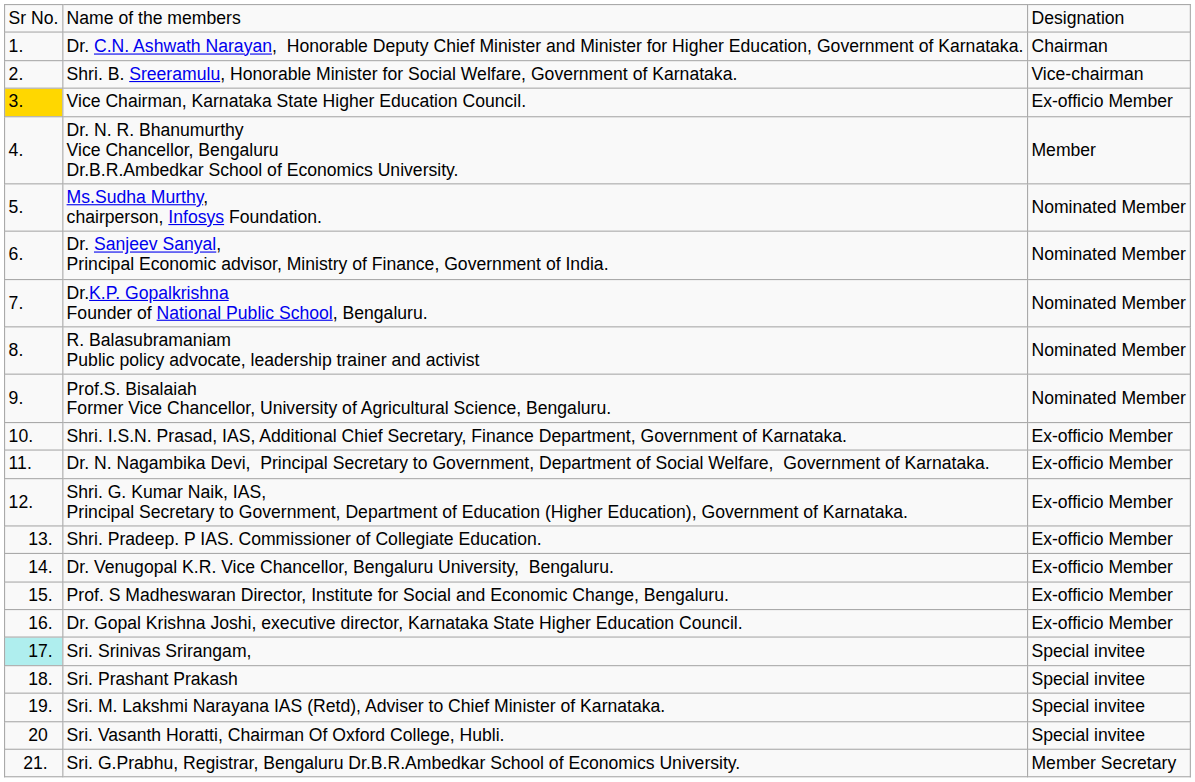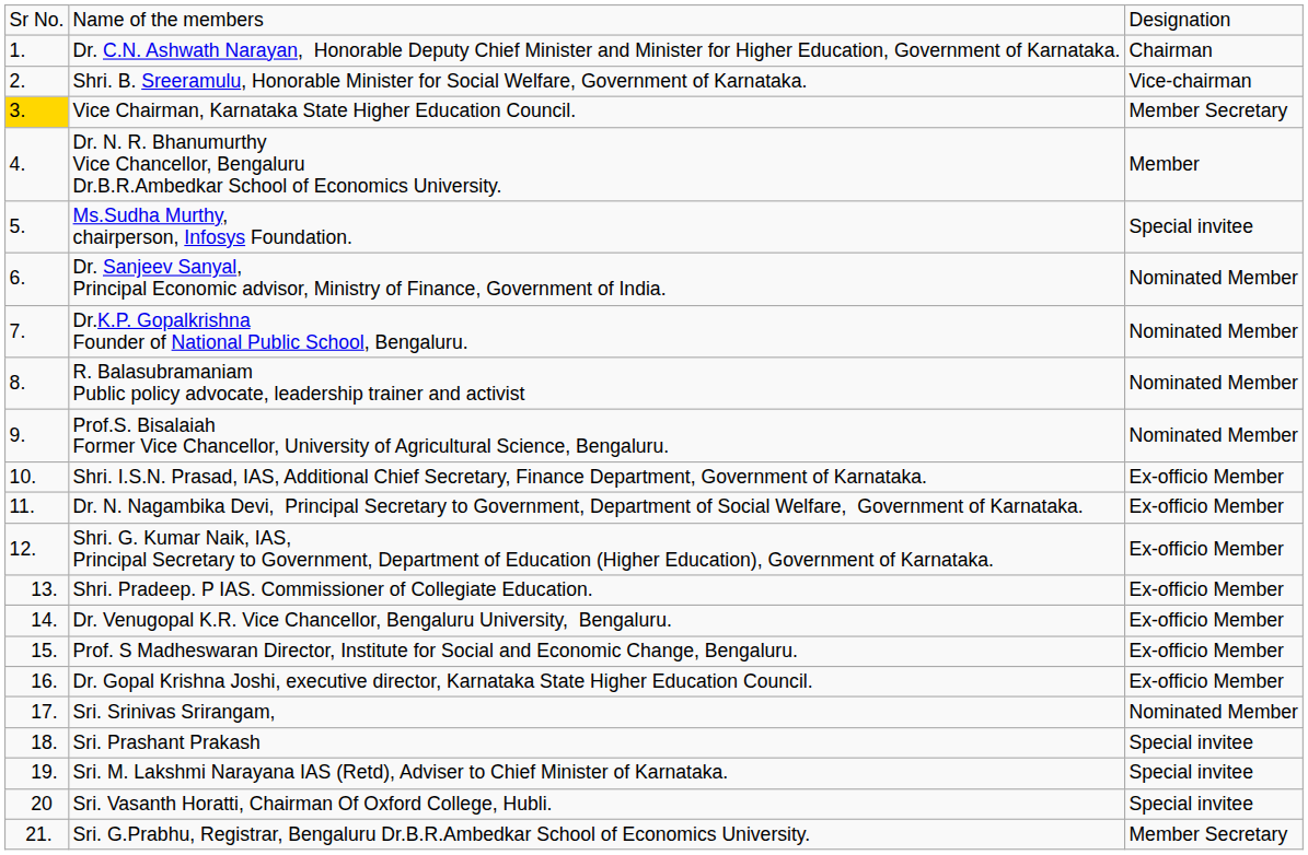Vice Chairman, Karnataka State Higher Education Council. | column 3: Ex-officio Member -> Member Secretary
Ms.Sudha Murthy, chairperson, Infosys Foundation. | column 3: Nominated Member -> Special invitee
Sri. Srinivas Srirangam, | column 1: paleturquoise background -> no background
Sri. Srinivas Srirangam, | column 3: Special invitee -> Nominated Member
